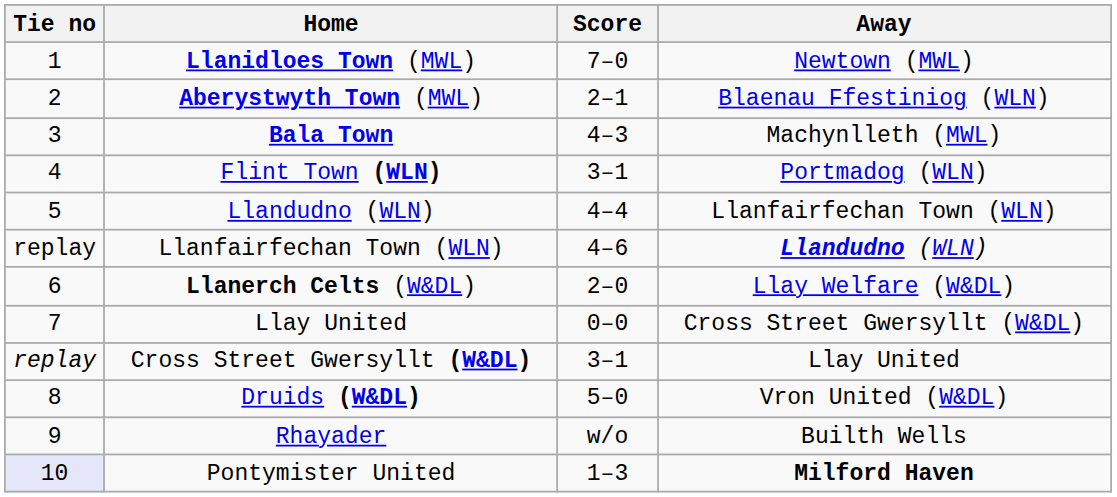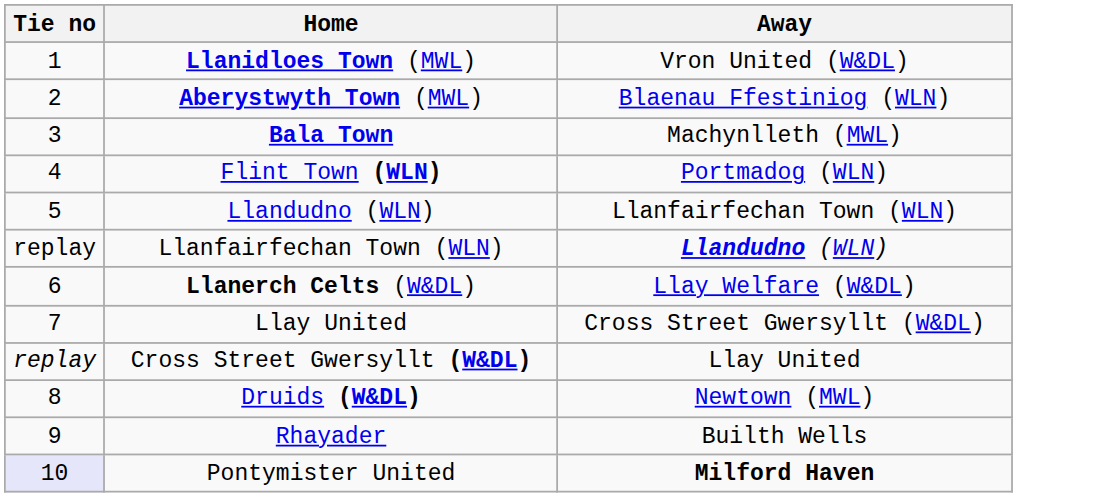- column: Score | 7–0 | 2–1 | 4–3 | 3–1 | 4–4 | 4–6 | 2–0 | 0–0 | 3–1 | 5–0 | w/o | 1–3
Llanidloes Town (MWL) | Away: Newtown (MWL) -> Vron United (W&DL)
Druids (W&DL) | Away: Vron United (W&DL) -> Newtown (MWL)
